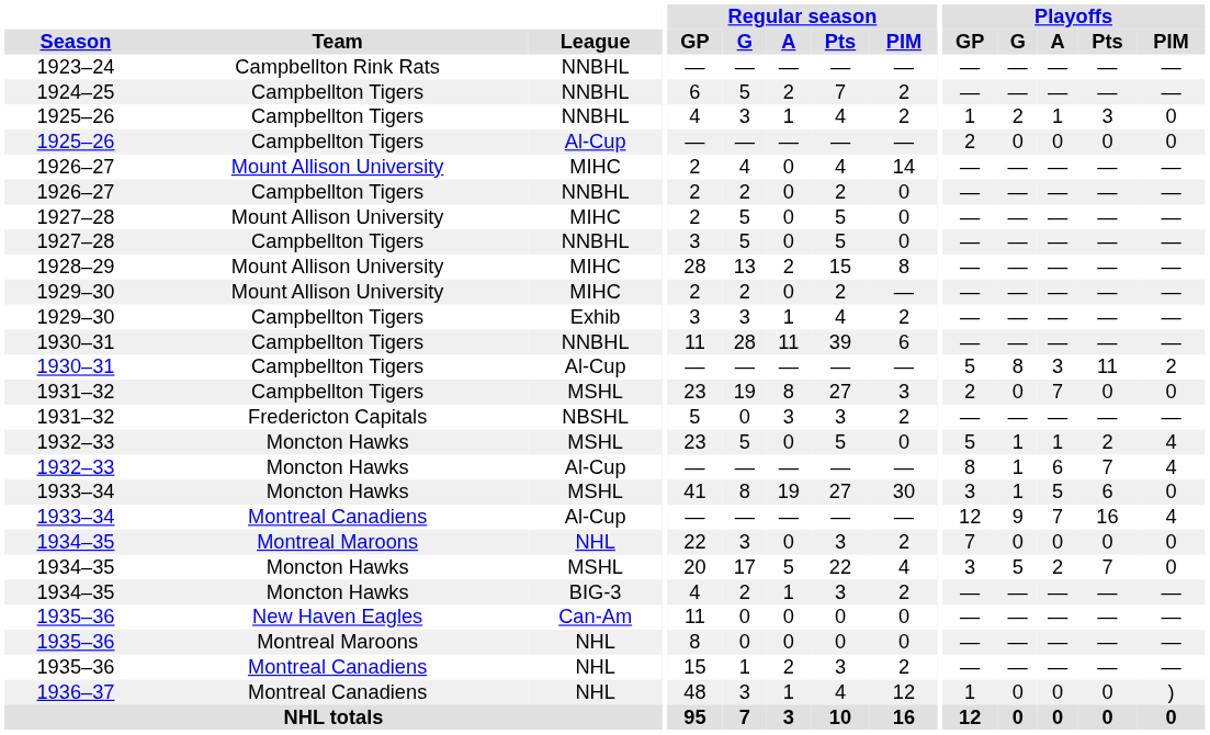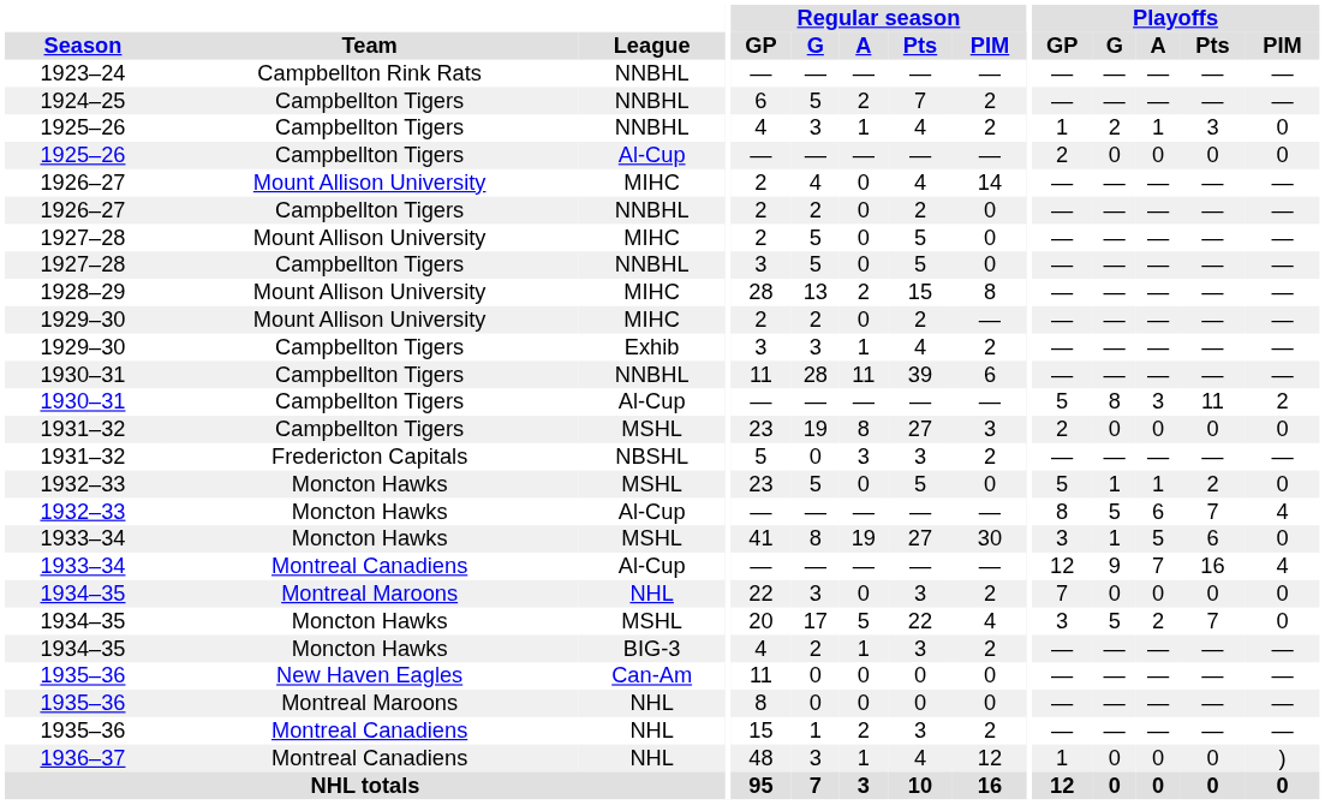1931–32 / MSHL | Playoffs / A: 7 -> 0
1932–33 / MSHL | Playoffs / PIM: 4 -> 0
1932–33 / Al-Cup | Playoffs / G: 1 -> 5
